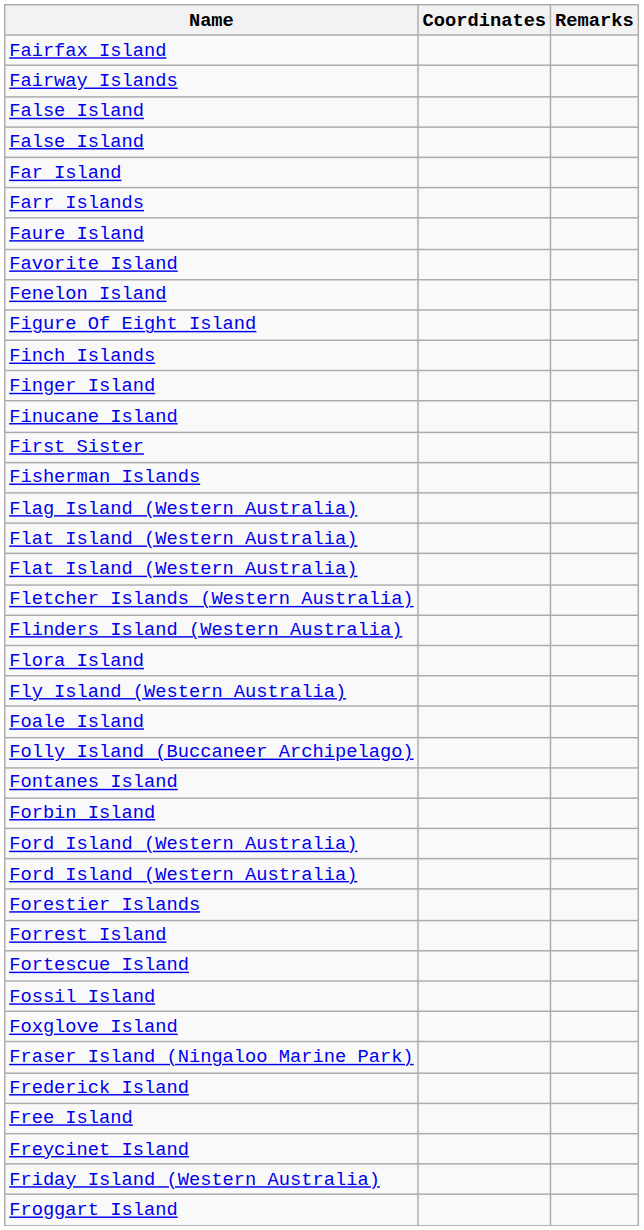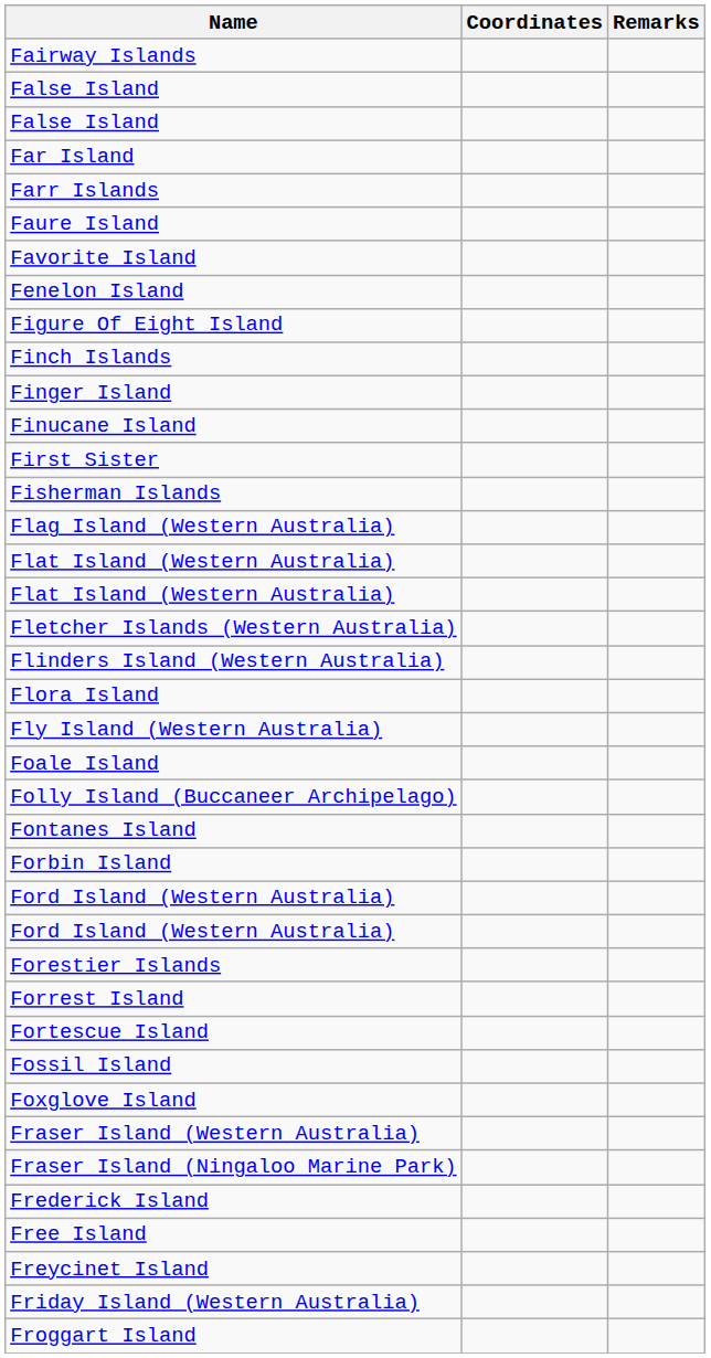- row: Fairfax Island
+ row: Fraser Island (Western Australia)
